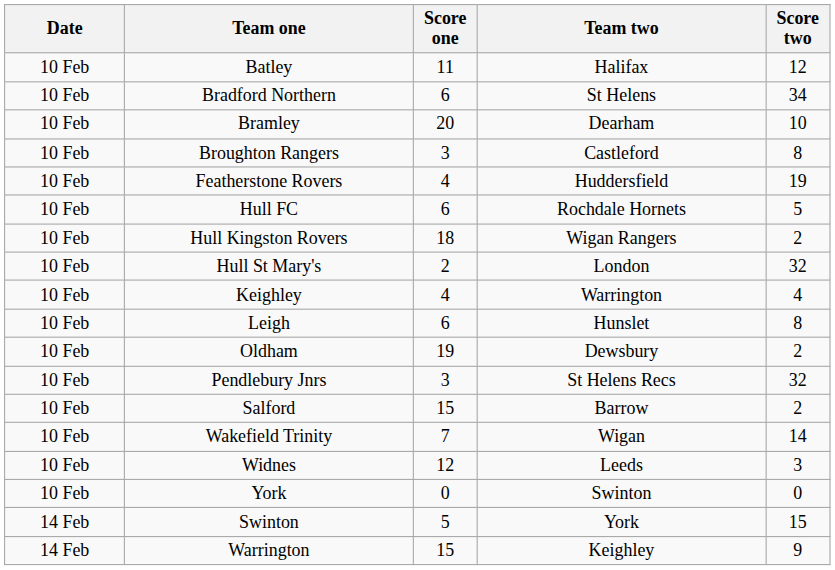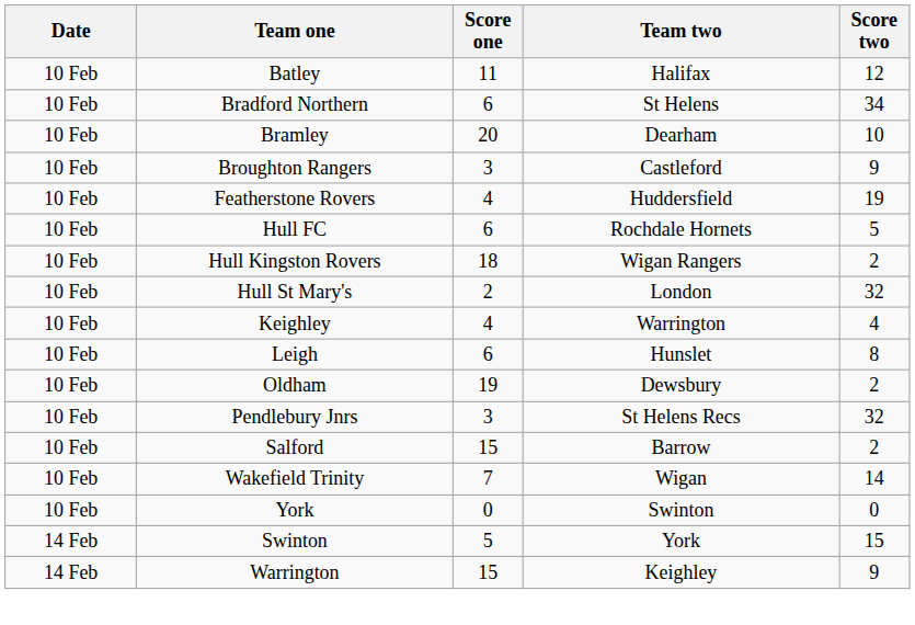Broughton Rangers | Score two: 8 -> 9
- row: 10 Feb | Widnes | 12 | Leeds | 3
